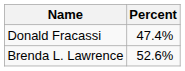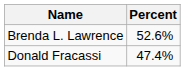rows swapped: Brenda L. Lawrence <-> Donald Fracassi
